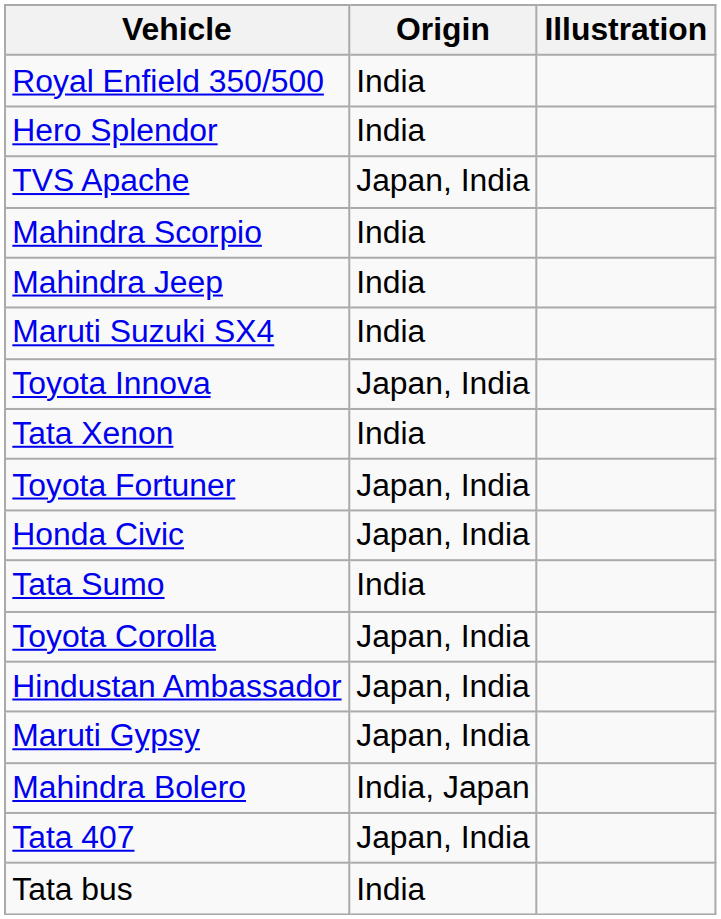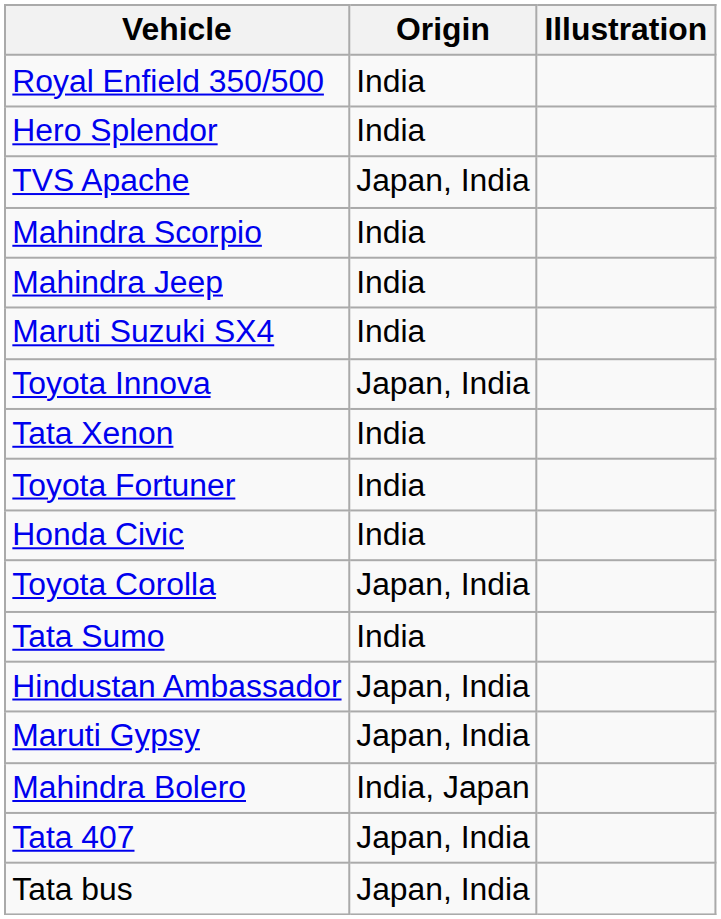Toyota Fortuner | Origin: Japan, India -> India
Honda Civic | Origin: Japan, India -> India
rows swapped: Toyota Corolla <-> Tata Sumo
Tata bus | Origin: India -> Japan, India
